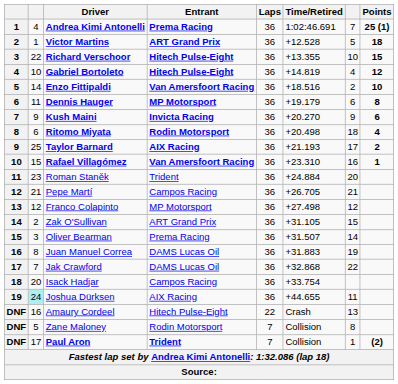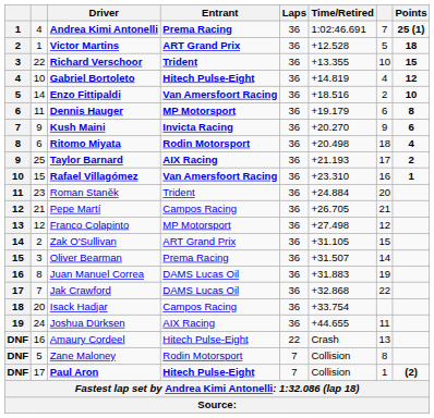Richard Verschoor | Entrant: Hitech Pulse-Eight -> Trident
Joshua Dürksen | column 2: paleturquoise background -> no background
Paul Aron | Entrant: Trident -> Hitech Pulse-Eight
